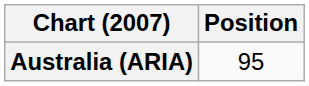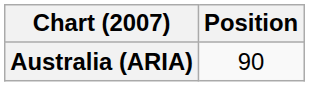Australia (ARIA) | Position: 95 -> 90
